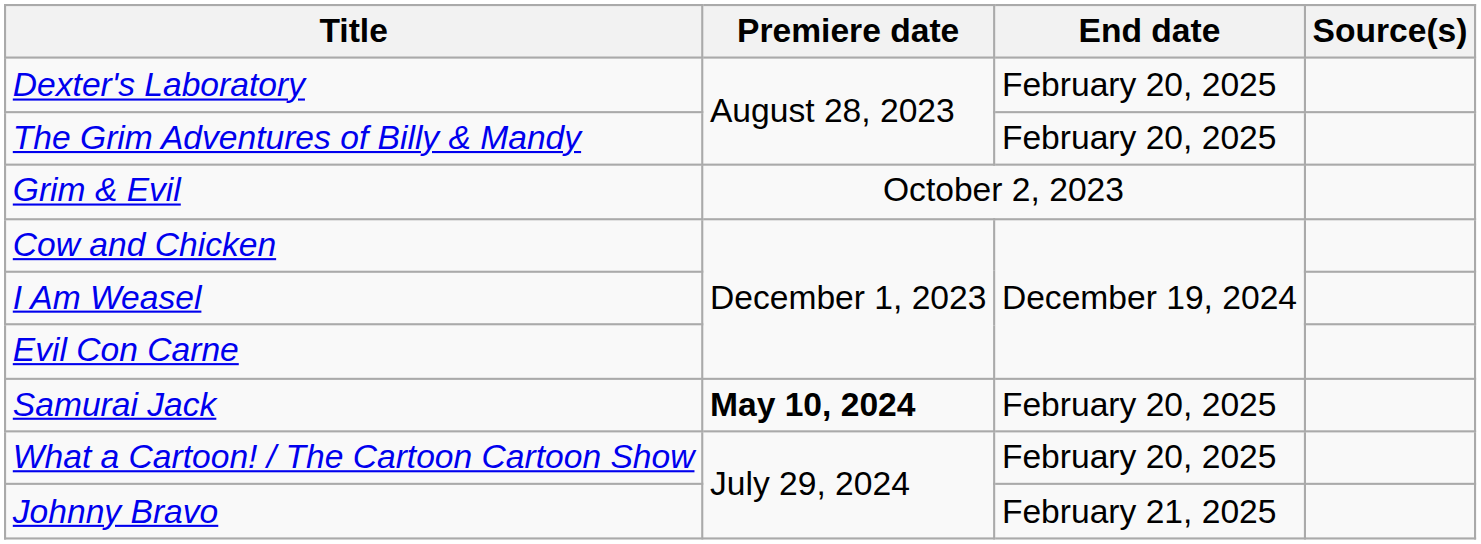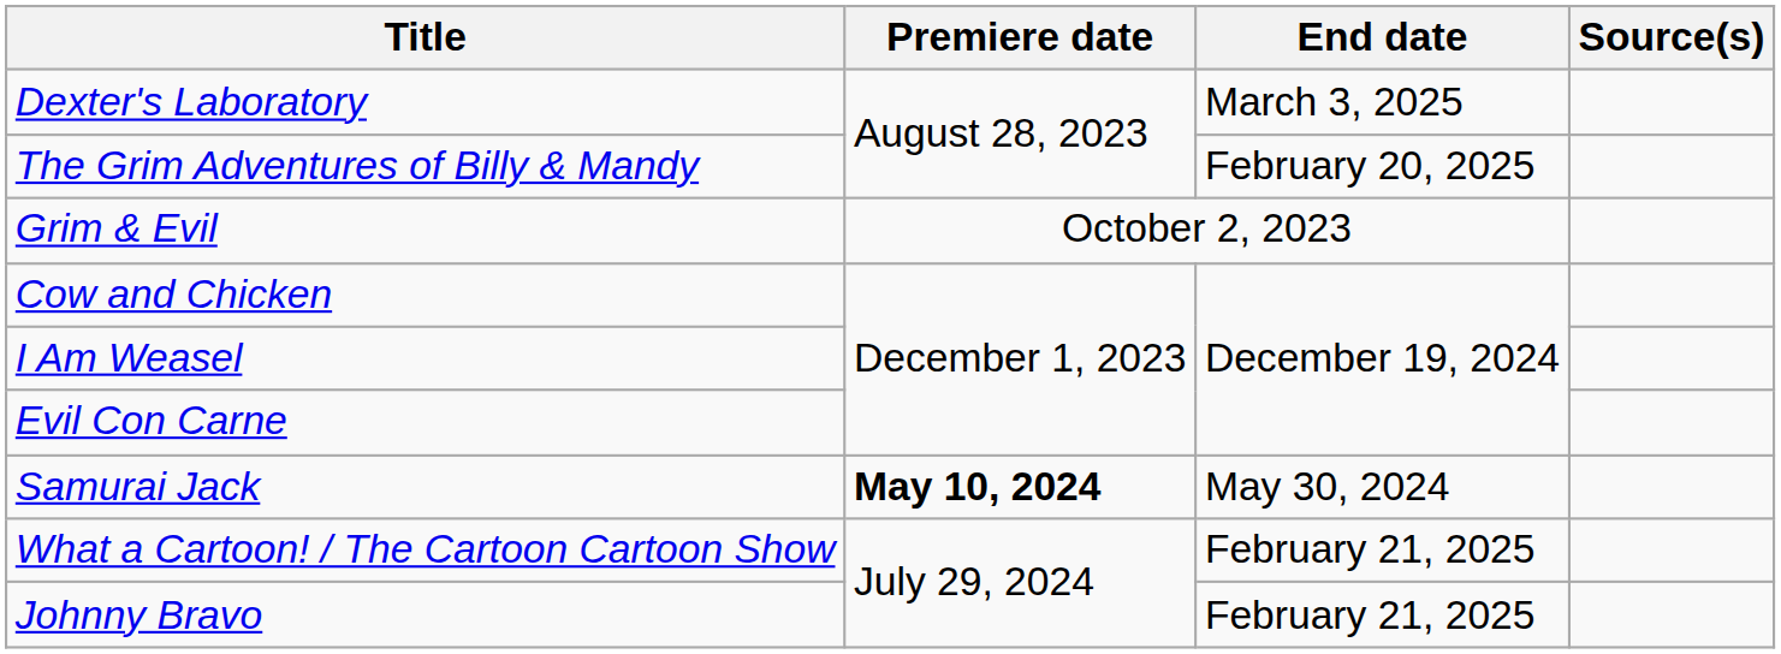Dexter's Laboratory | End date: February 20, 2025 -> March 3, 2025
Samurai Jack | End date: February 20, 2025 -> May 30, 2024
What a Cartoon! / The Cartoon Cartoon Show | End date: February 20, 2025 -> February 21, 2025
